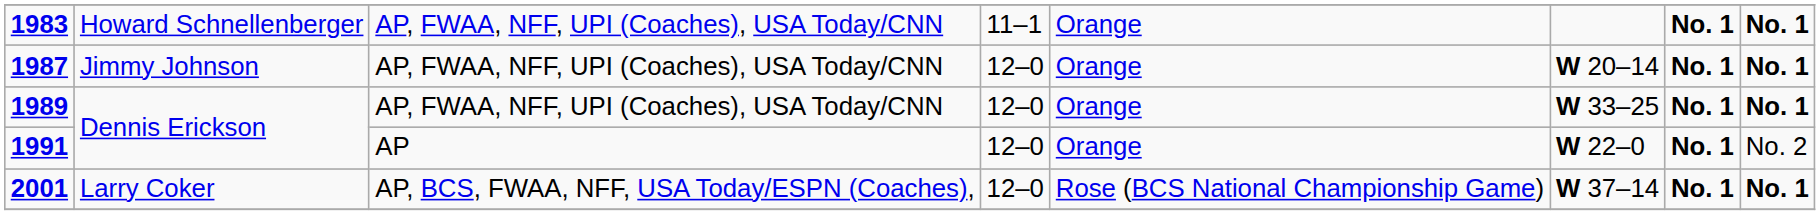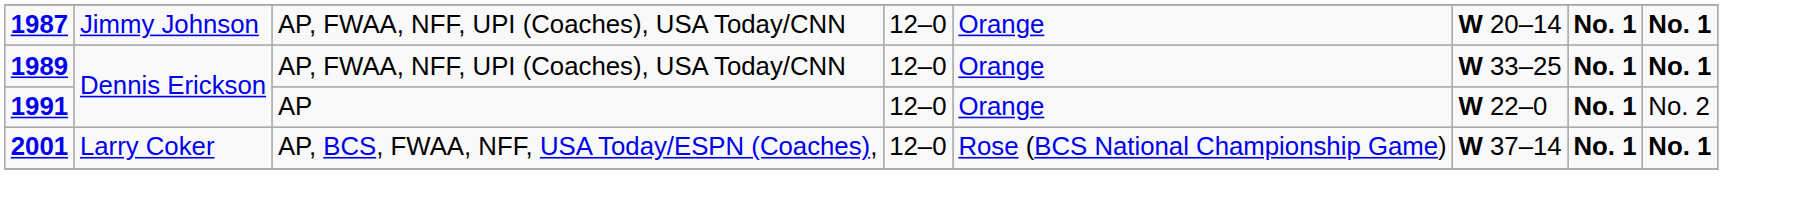- row: 1983 | Howard Schnellenberger | AP, FWAA, NFF, UPI (Coaches), USA Today/CNN | 11–1 | Orange | No. 1 | No. 1
